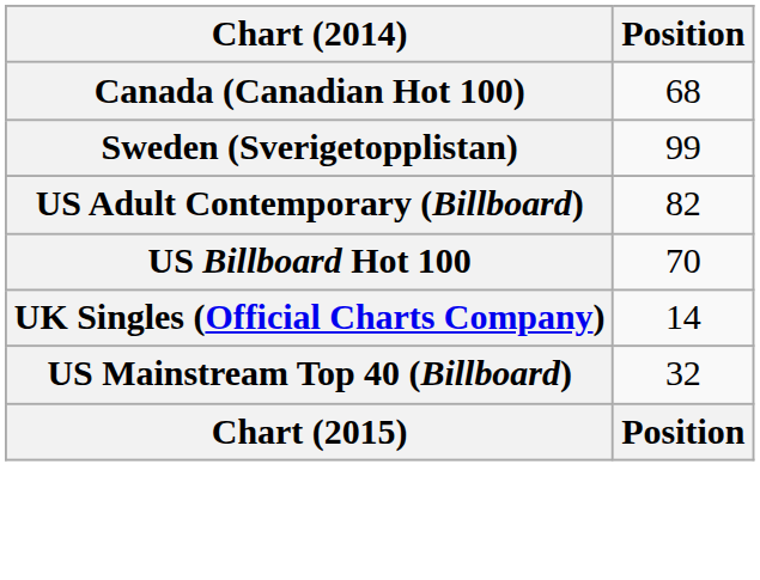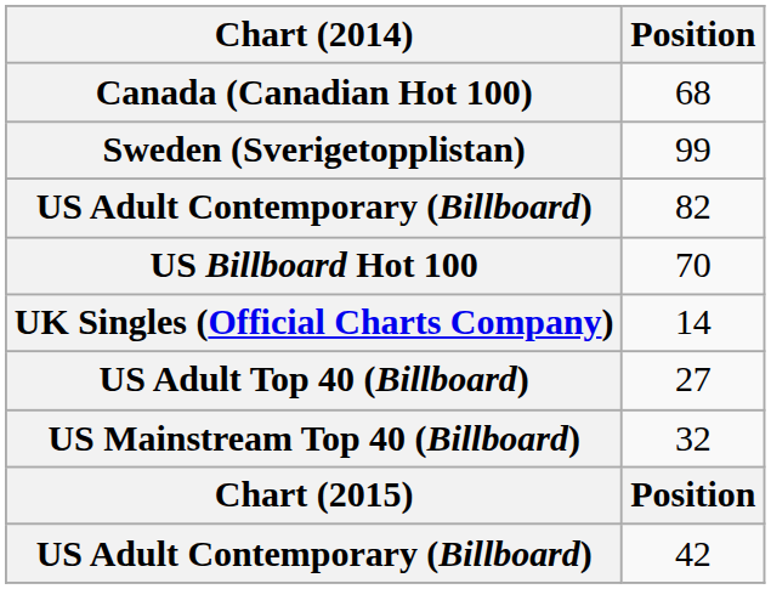+ row: US Adult Top 40 (Billboard) | 27
+ row: US Adult Contemporary (Billboard) | 42
